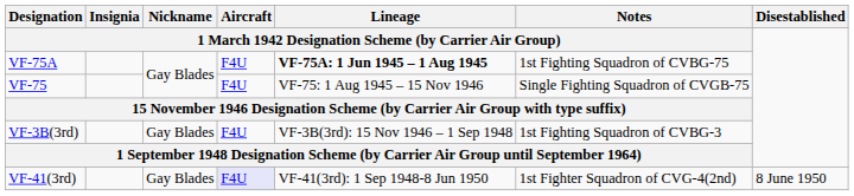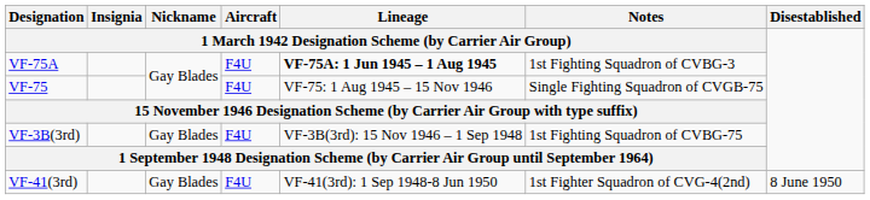VF-75A | column 6: 1st Fighting Squadron of CVBG-75 -> 1st Fighting Squadron of CVBG-3
VF-3B(3rd) | column 6: 1st Fighting Squadron of CVBG-3 -> 1st Fighting Squadron of CVBG-75
VF-41(3rd) | column 4: lavender background -> no background
